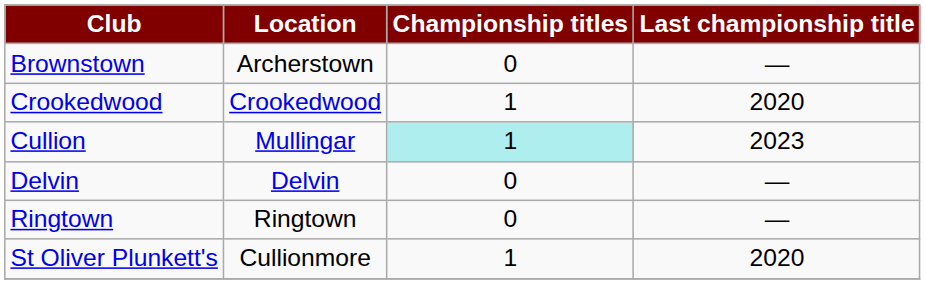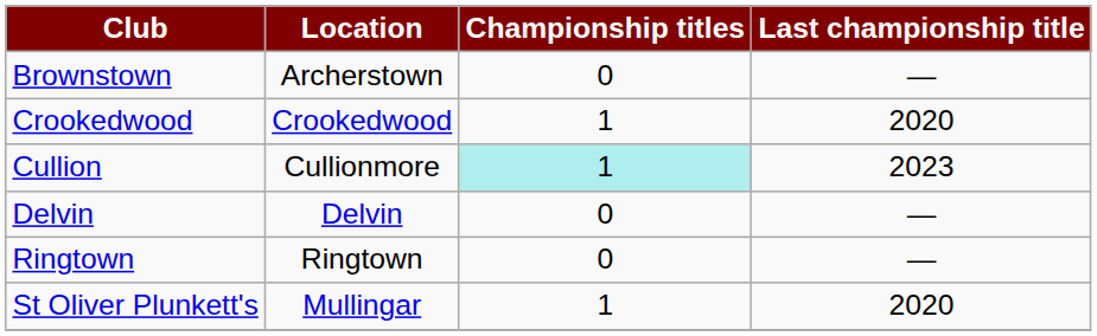Cullion | Location: Mullingar -> Cullionmore
St Oliver Plunkett's | Location: Cullionmore -> Mullingar
